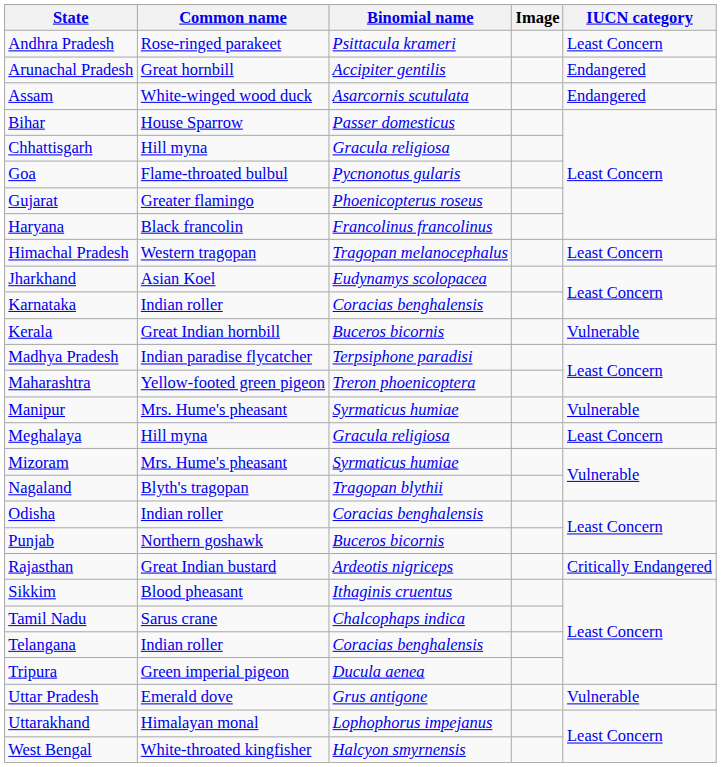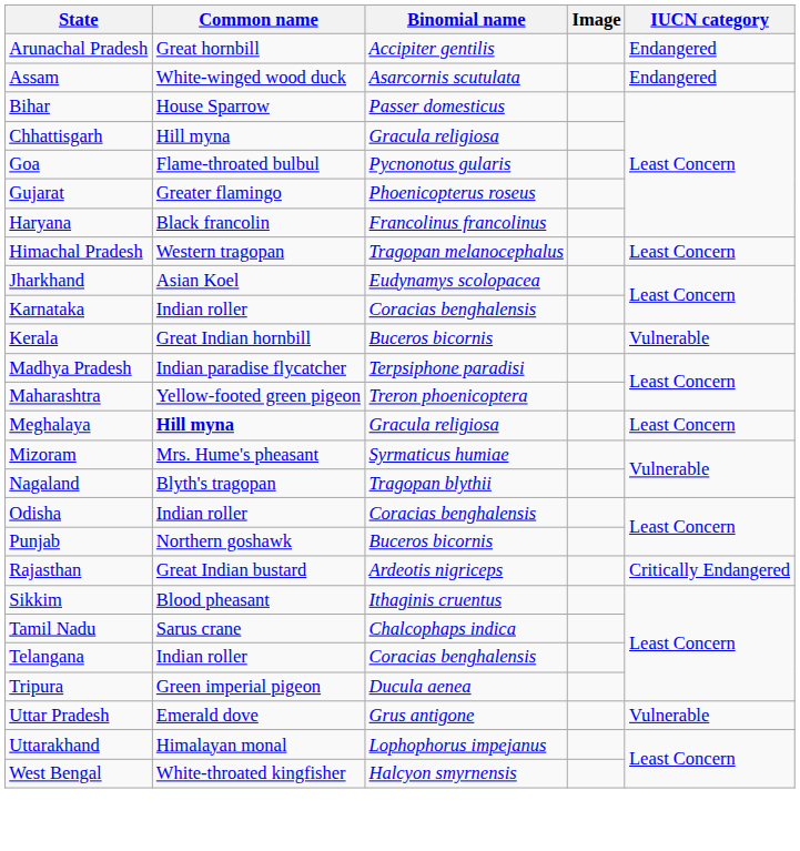- row: Andhra Pradesh | Rose-ringed parakeet | Psittacula krameri | Least Concern
- row: Manipur | Mrs. Hume's pheasant | Syrmaticus humiae | Vulnerable
Meghalaya | Common name: normal -> bold
